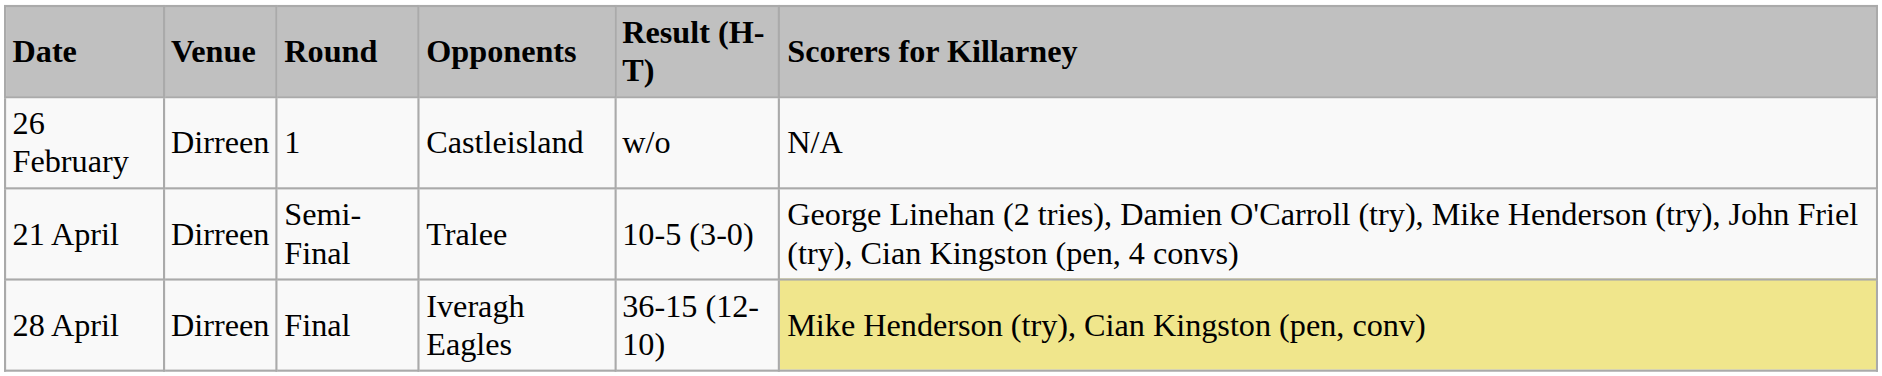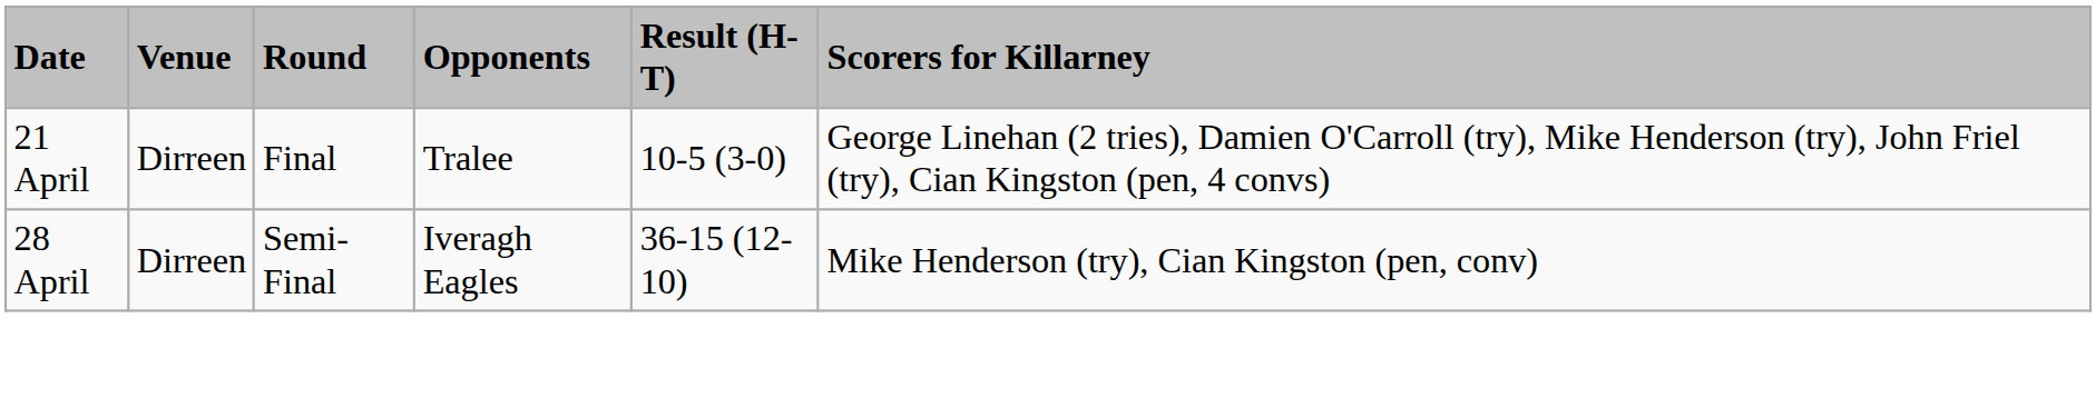- row: 26 February | Dirreen | 1 | Castleisland | w/o | N/A
21 April | Round: Semi-Final -> Final
28 April | Round: Final -> Semi-Final
28 April | Scorers for Killarney: khaki background -> no background
